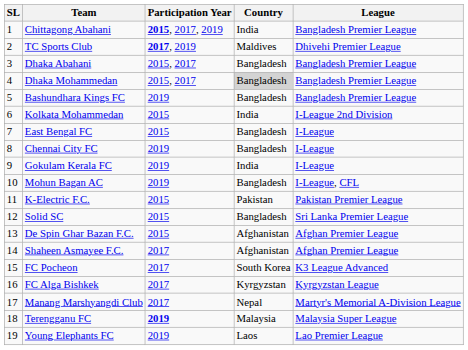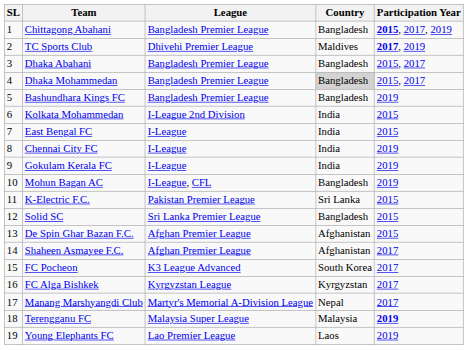columns swapped: Participation Year <-> League
Chittagong Abahani | Country: India -> Bangladesh
East Bengal FC | Country: Bangladesh -> India
Chennai City FC | Country: Bangladesh -> India
K-Electric F.C. | Country: Pakistan -> Sri Lanka
